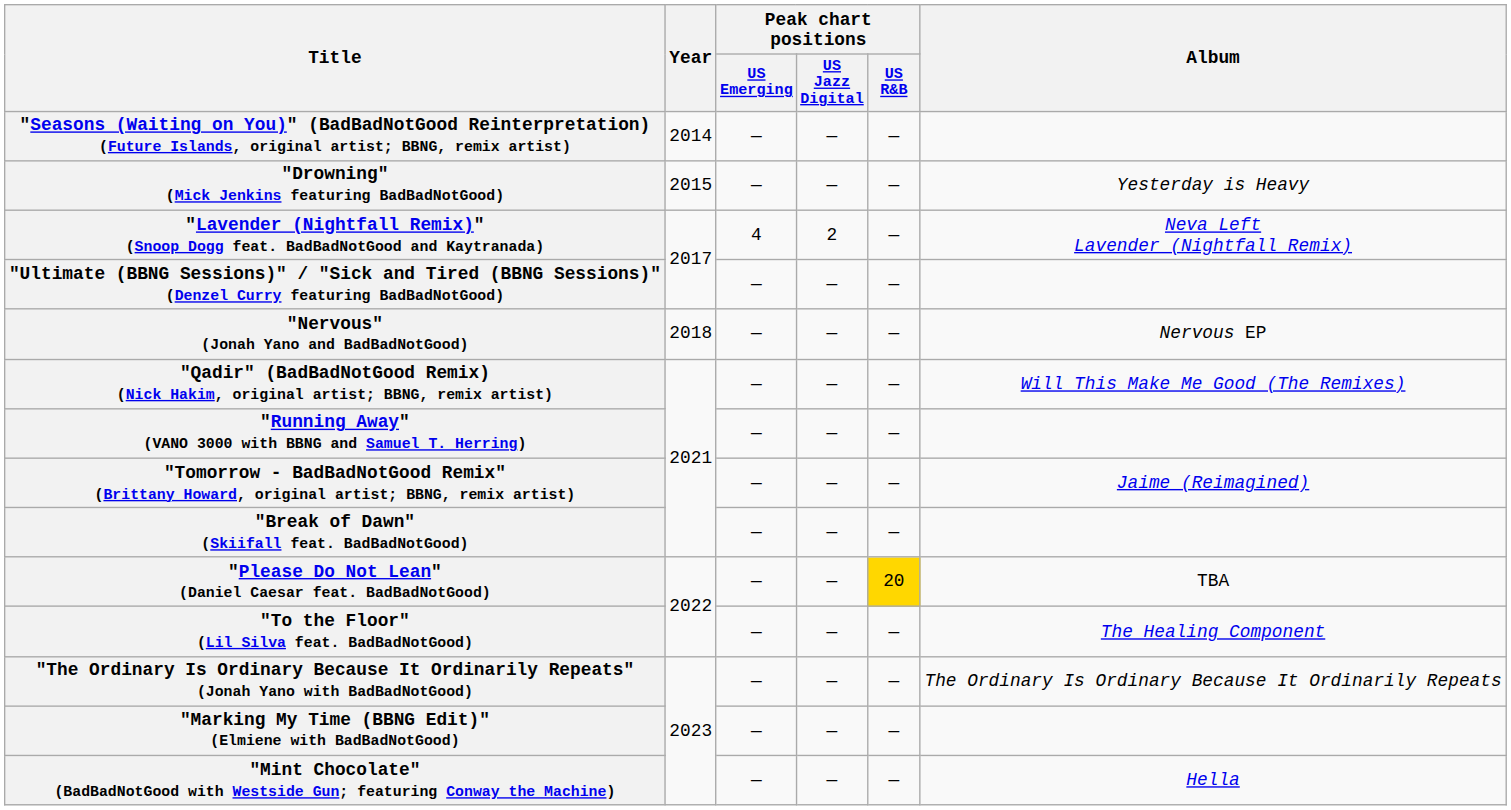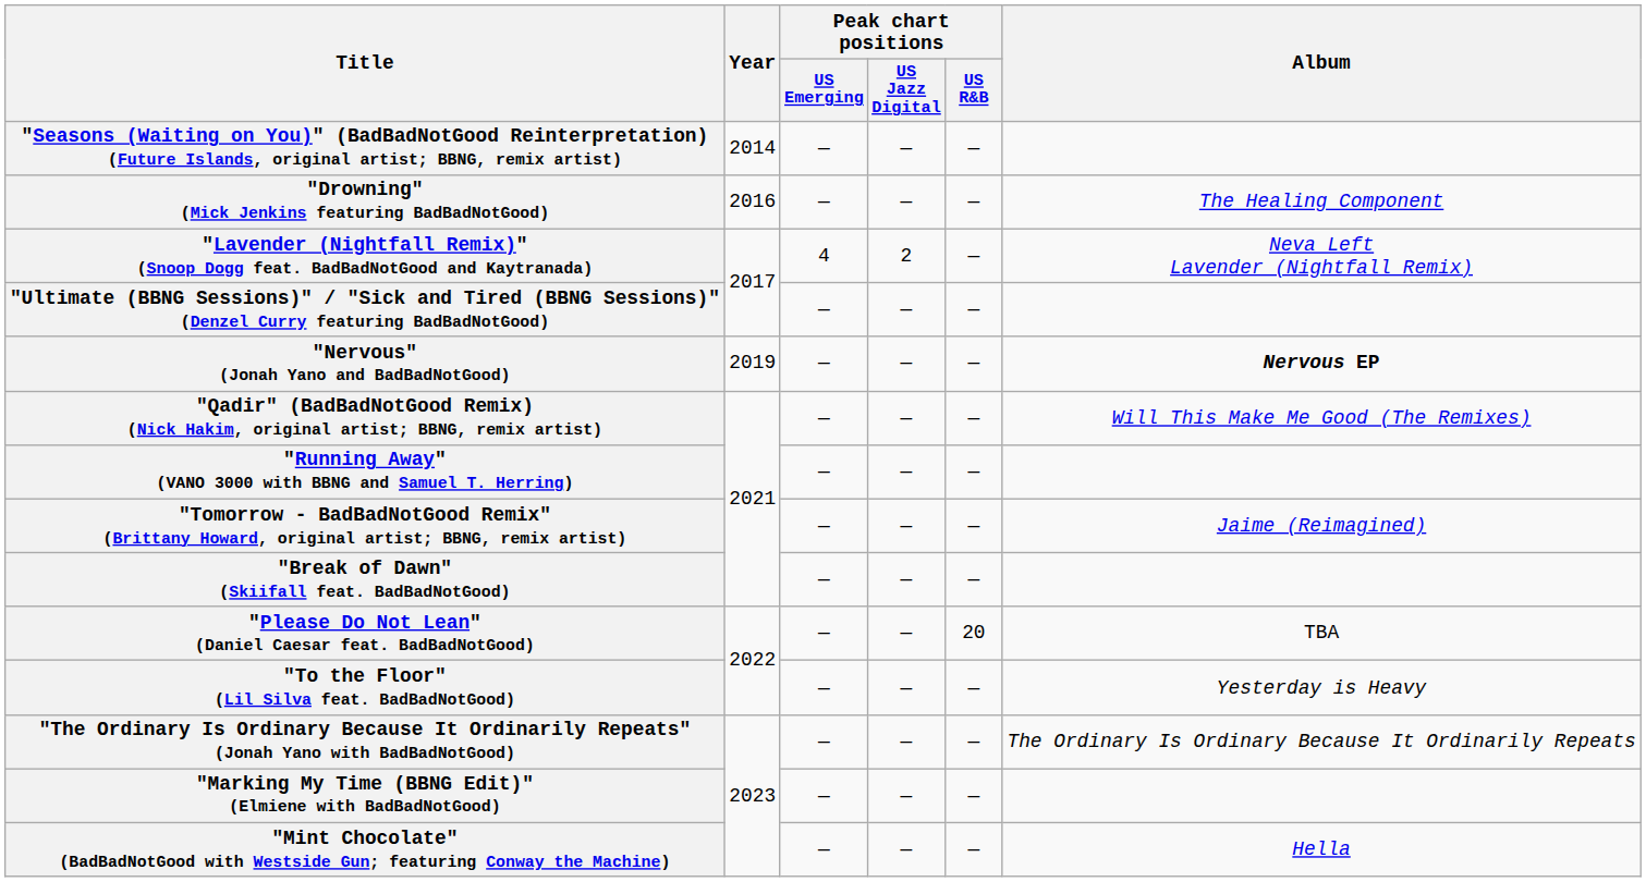"Drowning" (Mick Jenkins featuring BadBadNotGood) | Year: 2015 -> 2016
"Drowning" (Mick Jenkins featuring BadBadNotGood) | Album: Yesterday is Heavy -> The Healing Component
"Nervous" (Jonah Yano and BadBadNotGood) | Year: 2018 -> 2019
"Nervous" (Jonah Yano and BadBadNotGood) | Album: normal -> bold
"Please Do Not Lean" (Daniel Caesar feat. BadBadNotGood) | Peak chart positions / US R&B: gold background -> no background
"To the Floor" (Lil Silva feat. BadBadNotGood) | Album: The Healing Component -> Yesterday is Heavy
